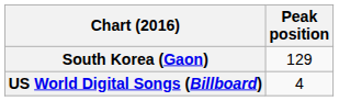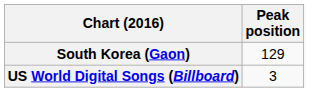US World Digital Songs (Billboard) | Peak position: 4 -> 3
